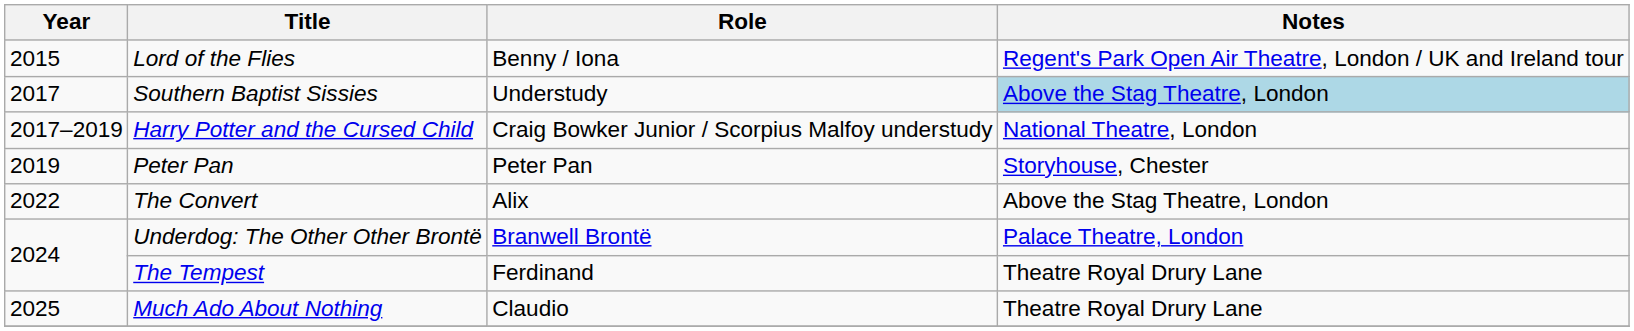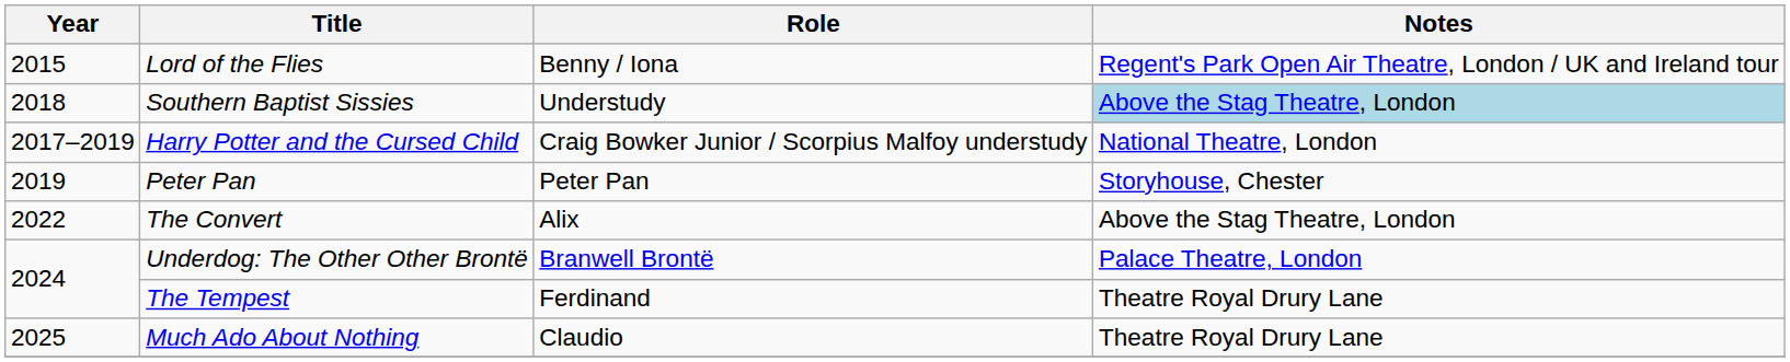Southern Baptist Sissies | Year: 2017 -> 2018
